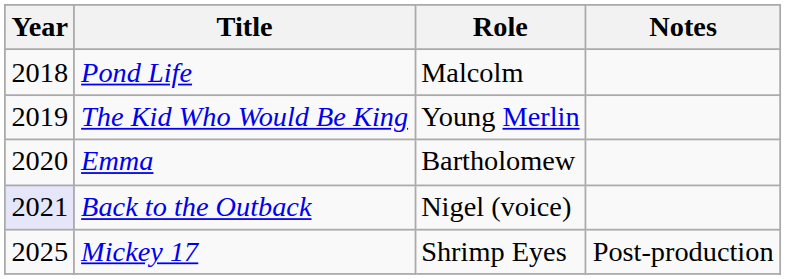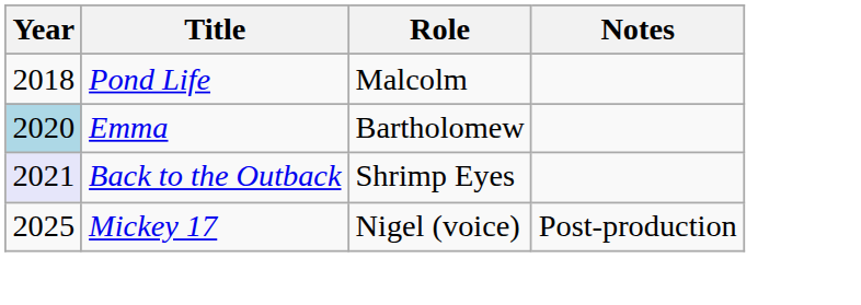- row: 2019 | The Kid Who Would Be King | Young Merlin
Emma | Year: no background -> lightblue background
Back to the Outback | Role: Nigel (voice) -> Shrimp Eyes
Mickey 17 | Role: Shrimp Eyes -> Nigel (voice)
